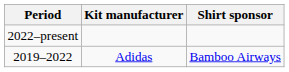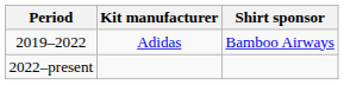rows swapped: 2019–2022 <-> 2022–present
